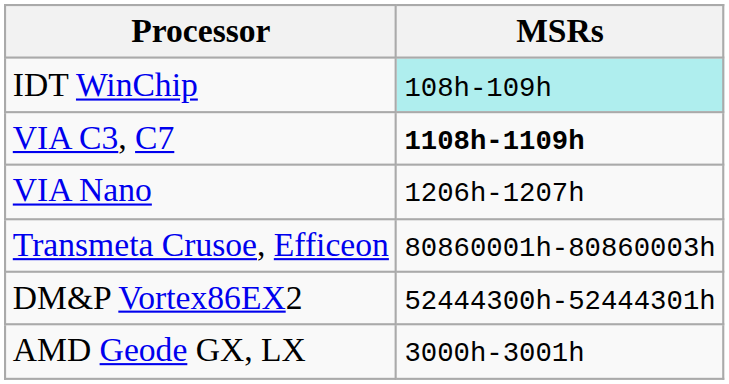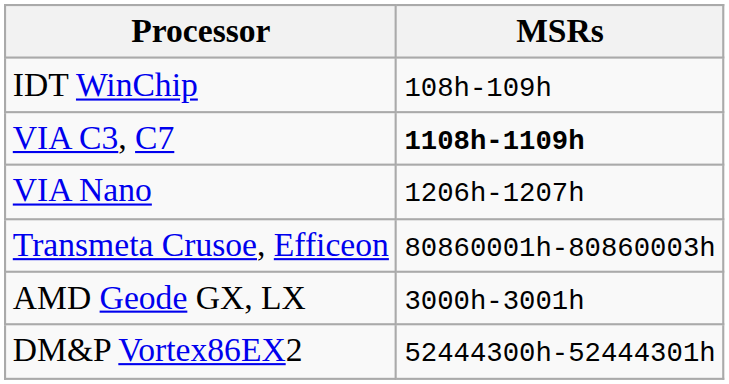IDT WinChip | MSRs: paleturquoise background -> no background
rows swapped: AMD Geode GX, LX <-> DM&P Vortex86EX2
